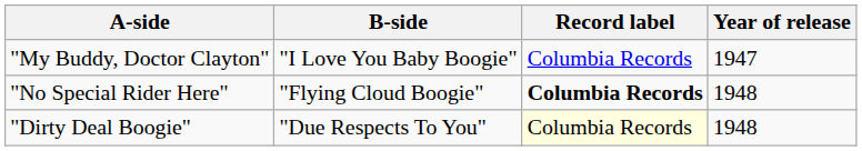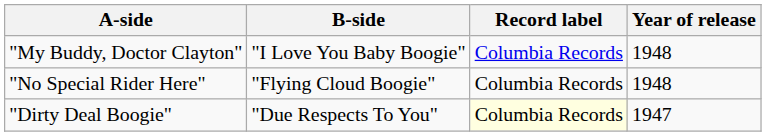"My Buddy, Doctor Clayton" | Year of release: 1947 -> 1948
"No Special Rider Here" | Record label: bold -> normal
"Dirty Deal Boogie" | Year of release: 1948 -> 1947
